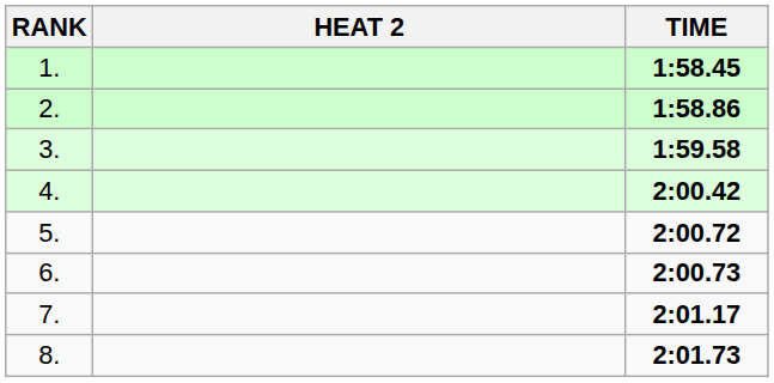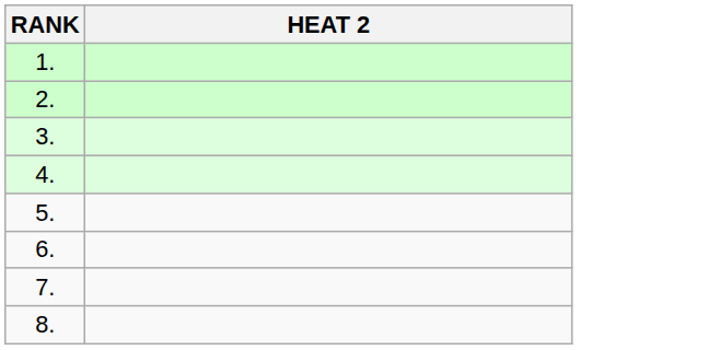- column: TIME | 1:58.45 | 1:58.86 | 1:59.58 | 2:00.42 | 2:00.72 | 2:00.73 | 2:01.17 | 2:01.73
